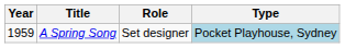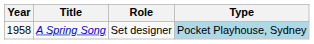A Spring Song | Year: 1959 -> 1958
